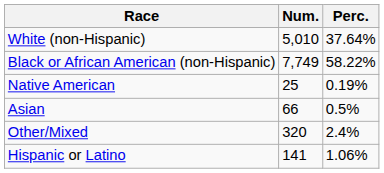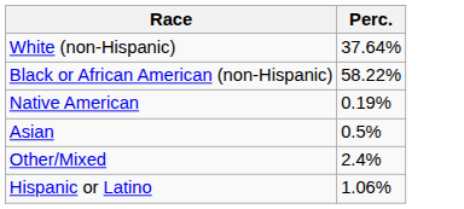- column: Num. | 5,010 | 7,749 | 25 | 66 | 320 | 141
